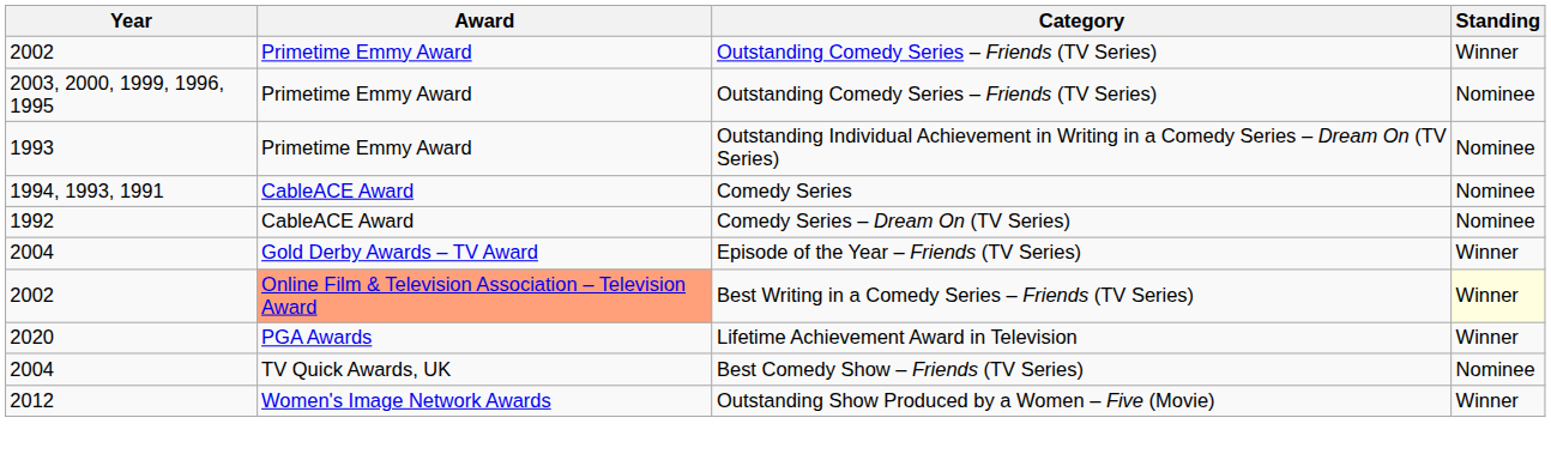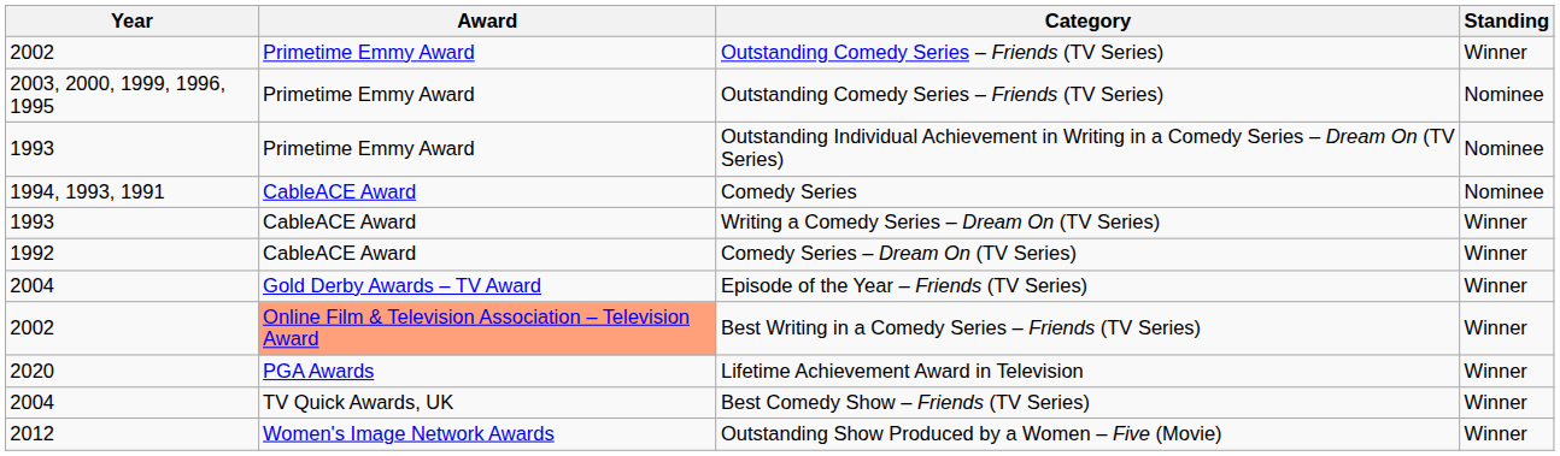+ row: 1993 | CableACE Award | Writing a Comedy Series – Dream On (TV Series) | Winner
Comedy Series – Dream On (TV Series) | Standing: Nominee -> Winner
Best Writing in a Comedy Series – Friends (TV Series) | Standing: lightyellow background -> no background
Best Comedy Show – Friends (TV Series) | Standing: Nominee -> Winner
